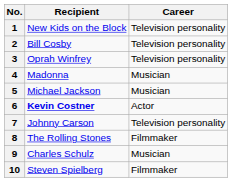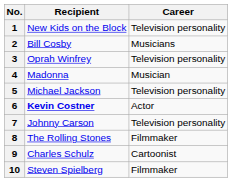2 | Career: Television personality -> Musicians
5 | Career: Musician -> Television personality
9 | Career: Musician -> Cartoonist
